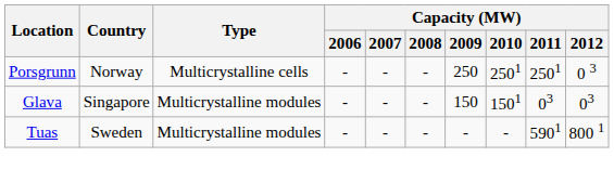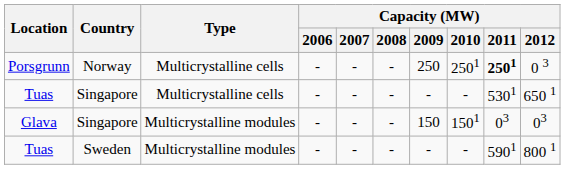Porsgrunn | Capacity (MW) / 2011: normal -> bold
+ row: Tuas | Singapore | Multicrystalline cells | - | - | - | - | - | 5301 | 650 1
